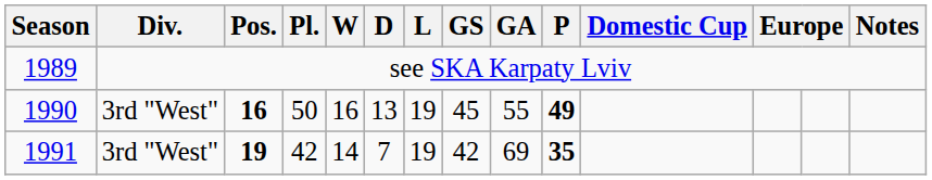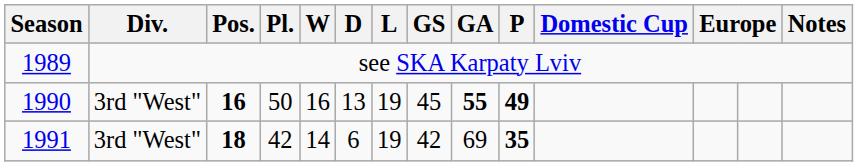1990 | GA: normal -> bold
1991 | Pos.: 19 -> 18
1991 | D: 7 -> 6
